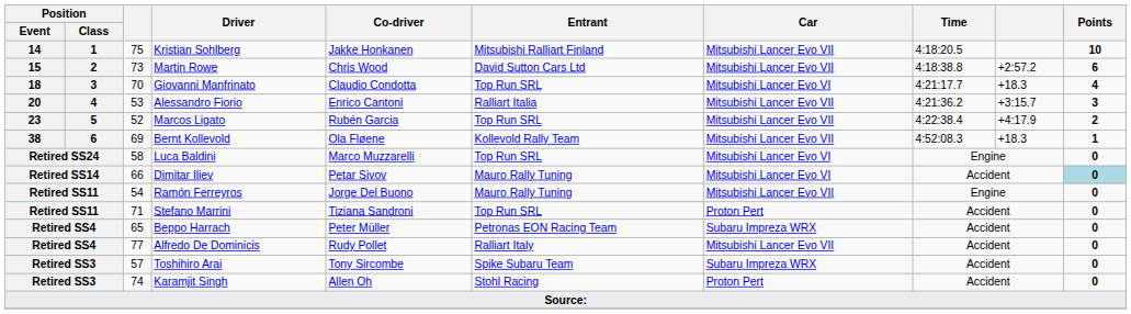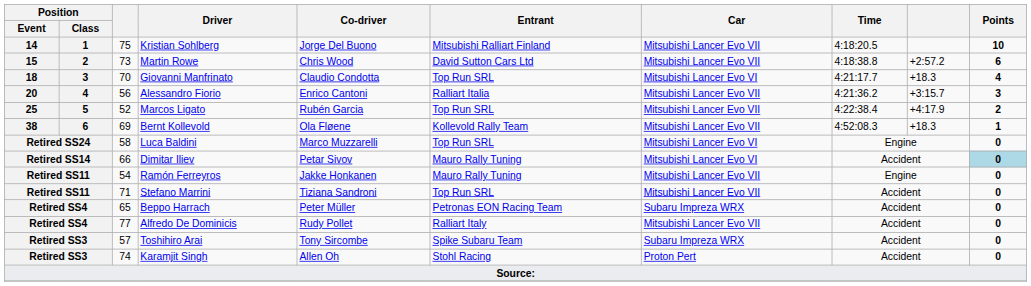Kristian Sohlberg | Co-driver: Jakke Honkanen -> Jorge Del Buono
Alessandro Fiorio | column 3: 53 -> 56
Marcos Ligato | Position / Event: 23 -> 25
Ramón Ferreyros | Co-driver: Jorge Del Buono -> Jakke Honkanen
Stefano Marrini | Car: Proton Pert -> Mitsubishi Lancer Evo VII
